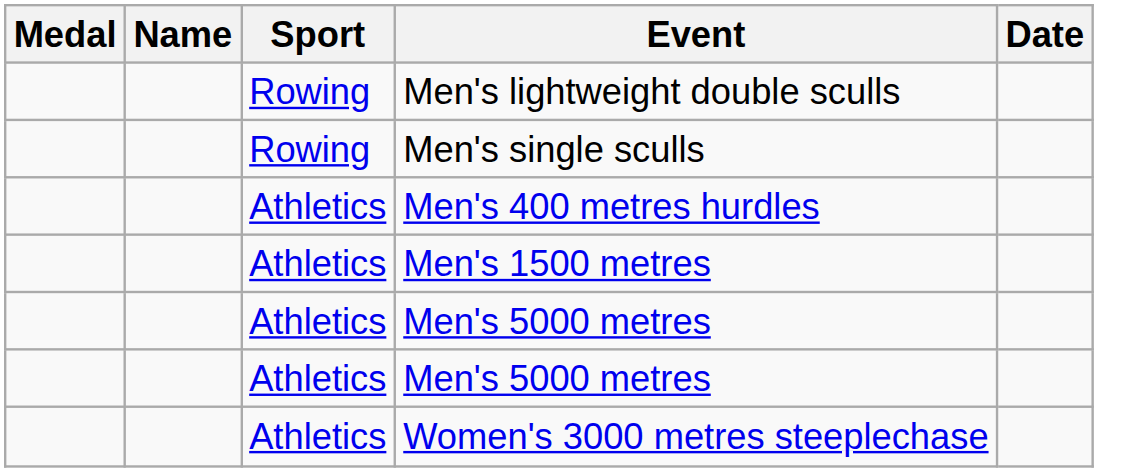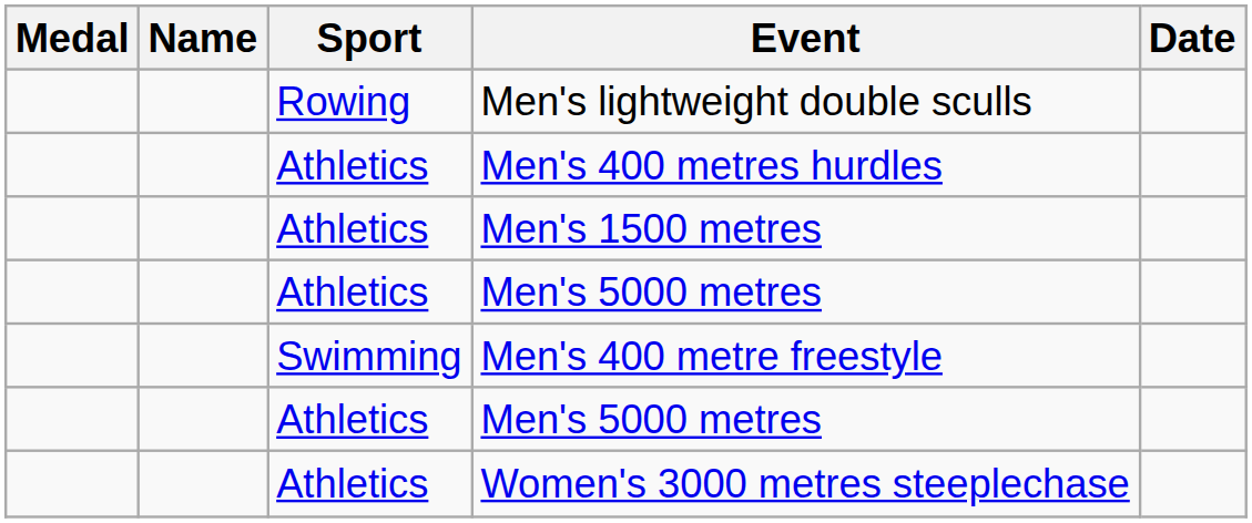- row: Rowing | Men's single sculls
+ row: Swimming | Men's 400 metre freestyle
